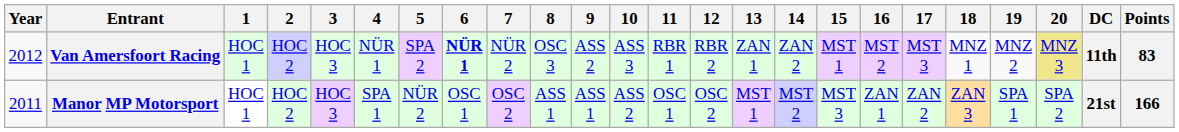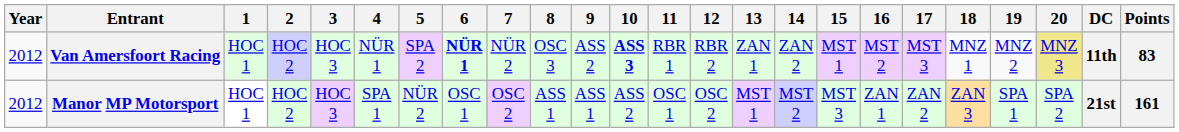Van Amersfoort Racing | 10: normal -> bold
Manor MP Motorsport | Year: 2011 -> 2012
Manor MP Motorsport | Points: 166 -> 161
